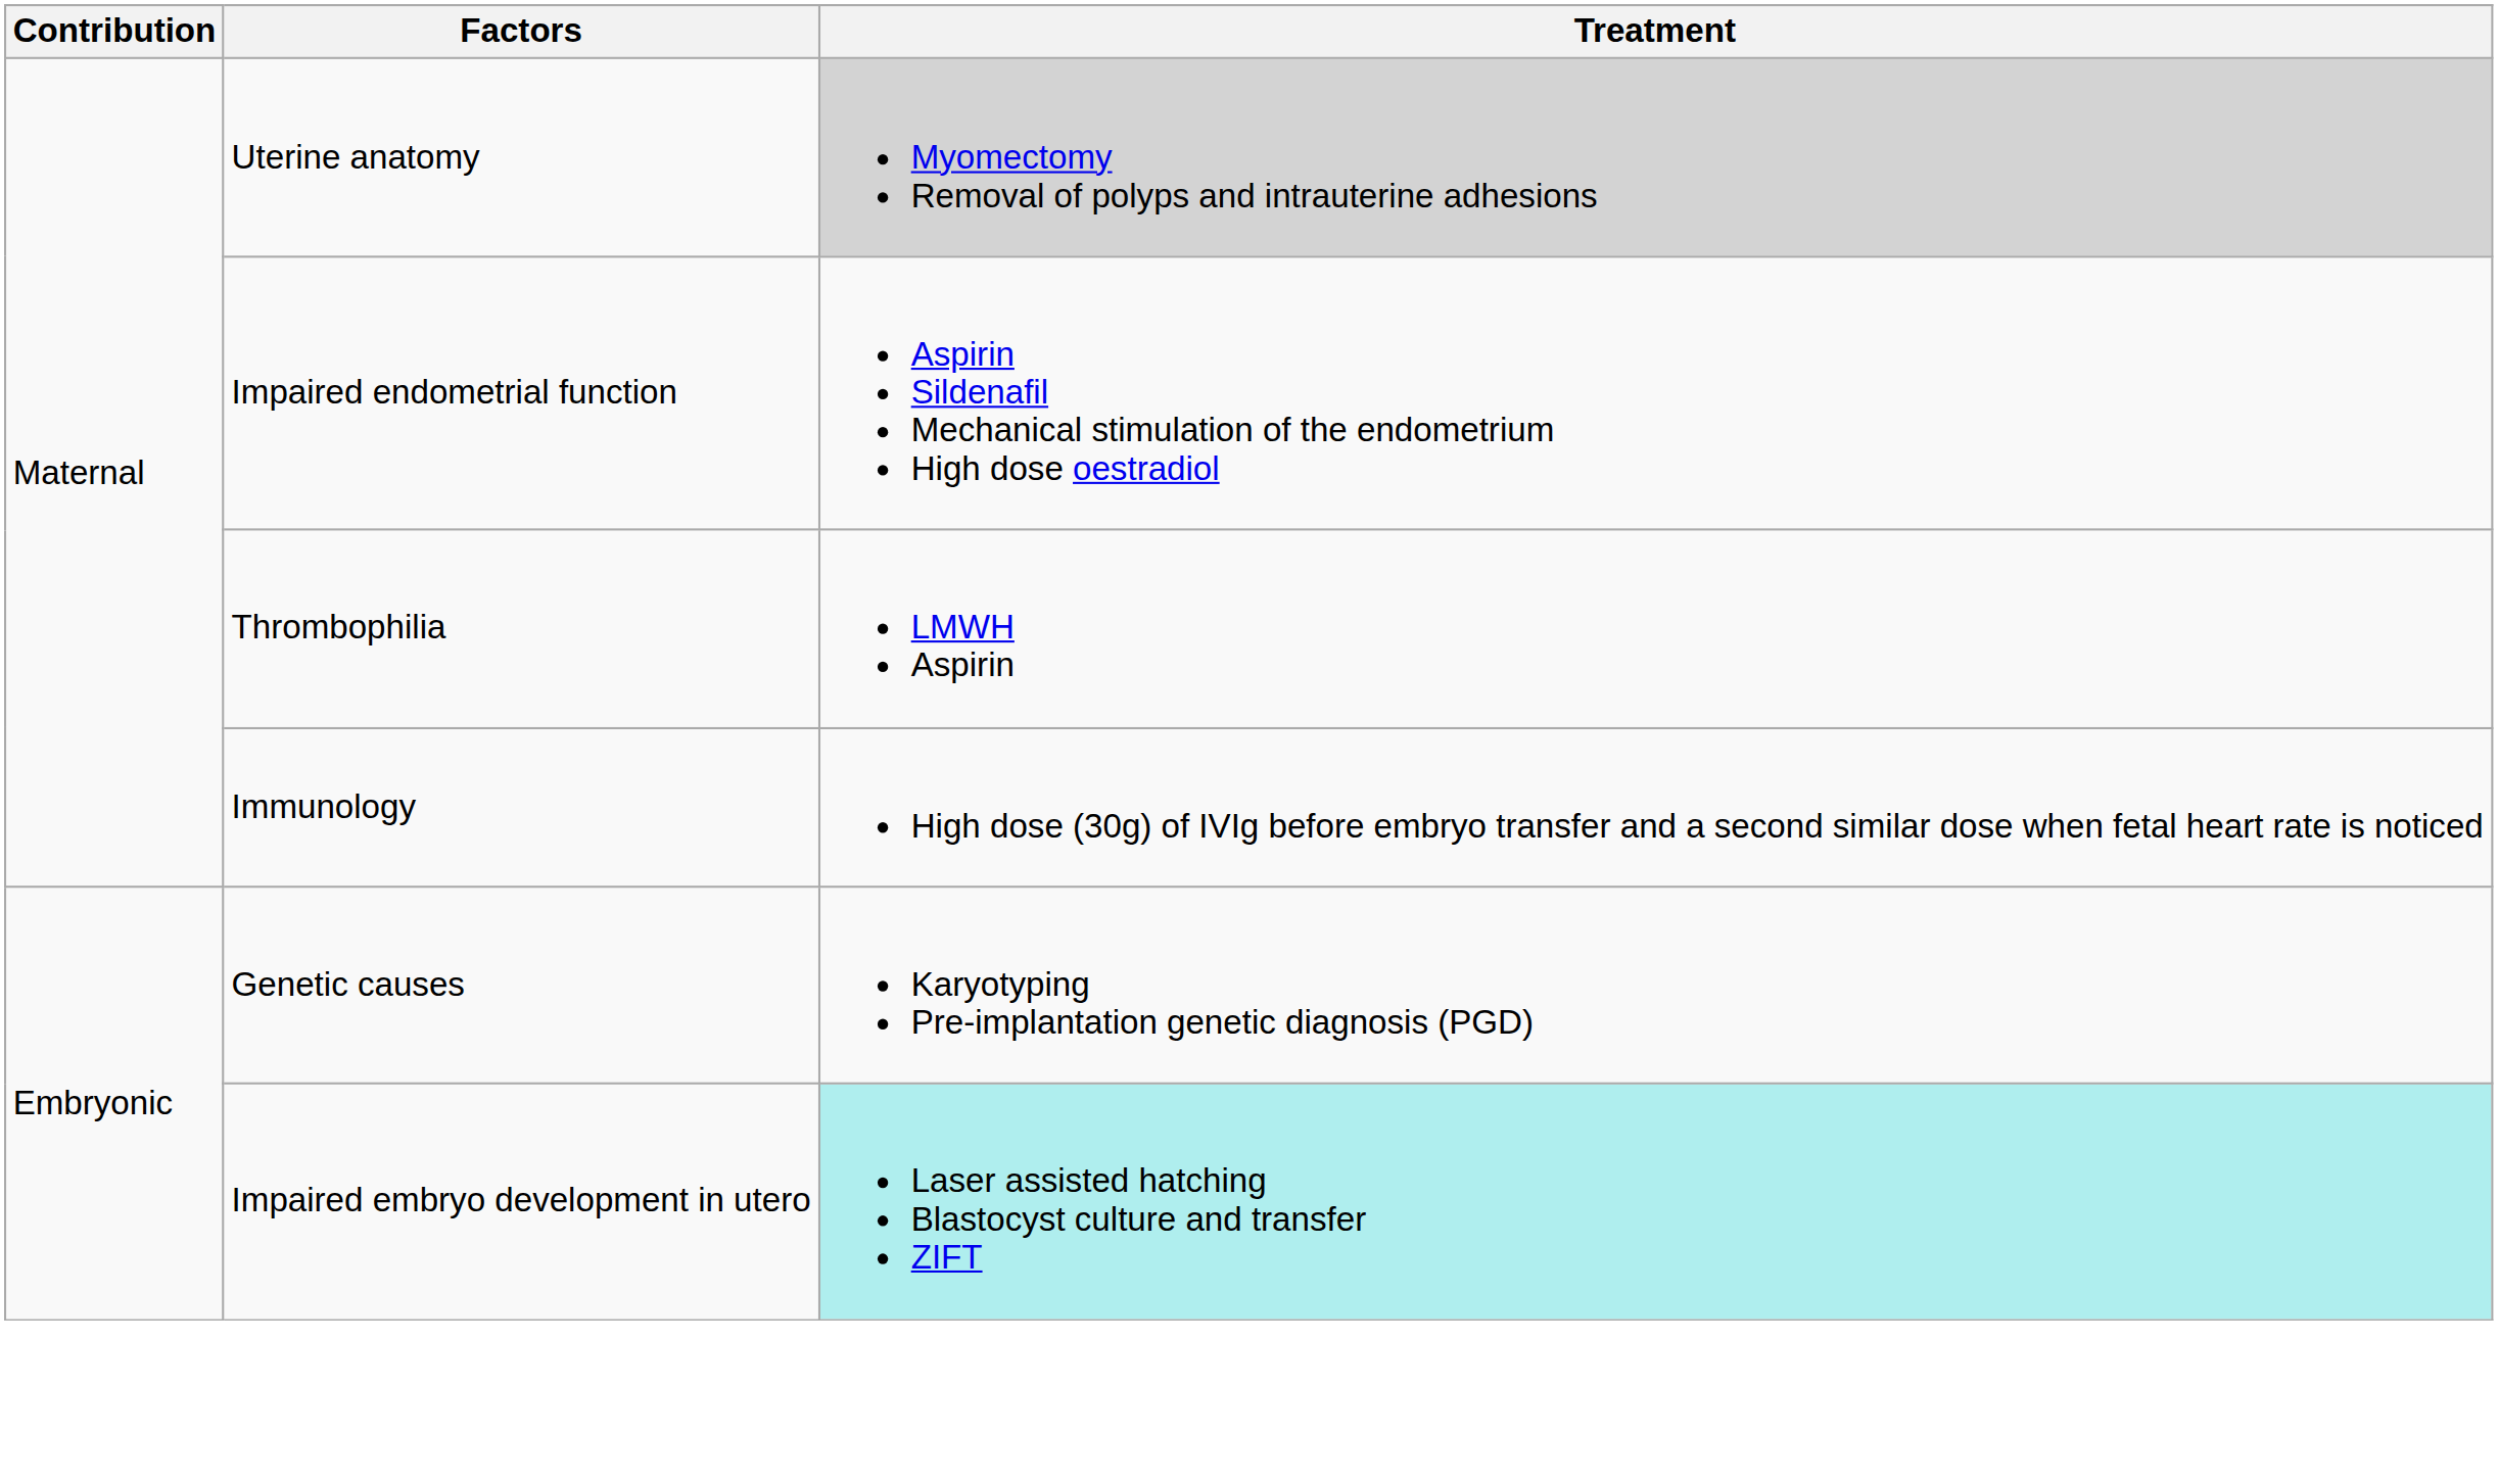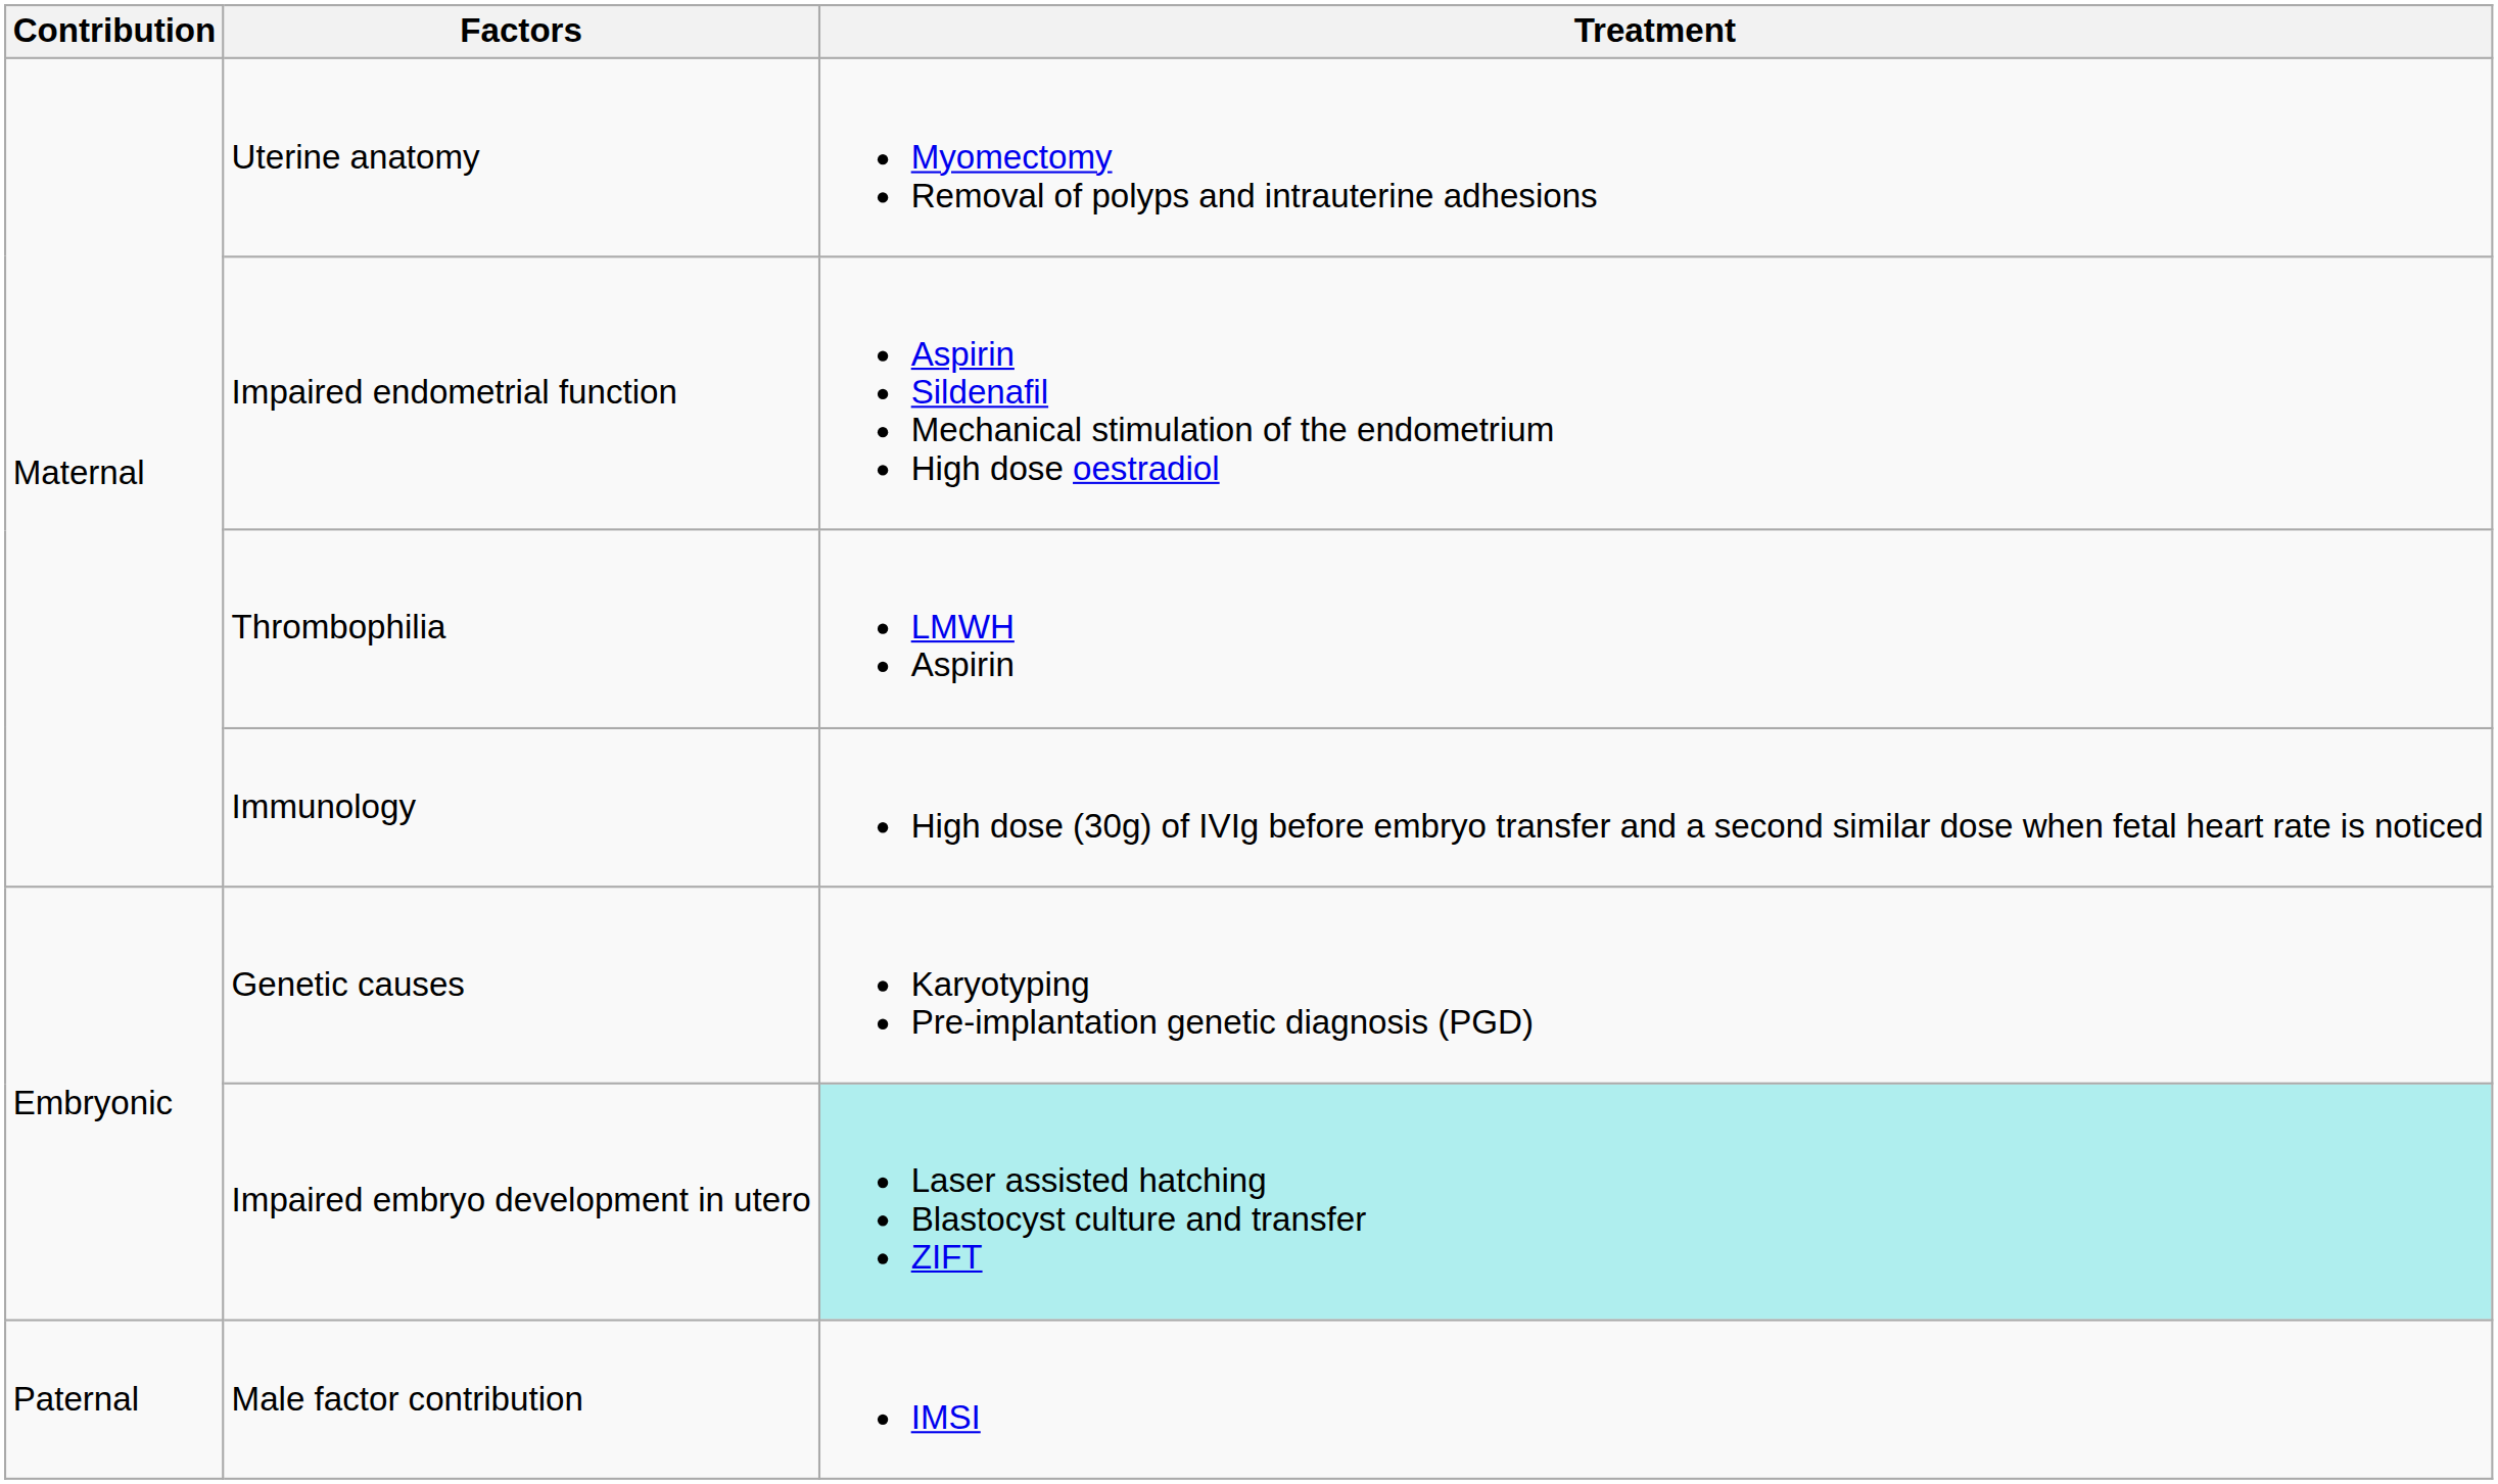Uterine anatomy | Treatment: lightgrey background -> no background
+ row: Paternal | Male factor contribution | IMSI
